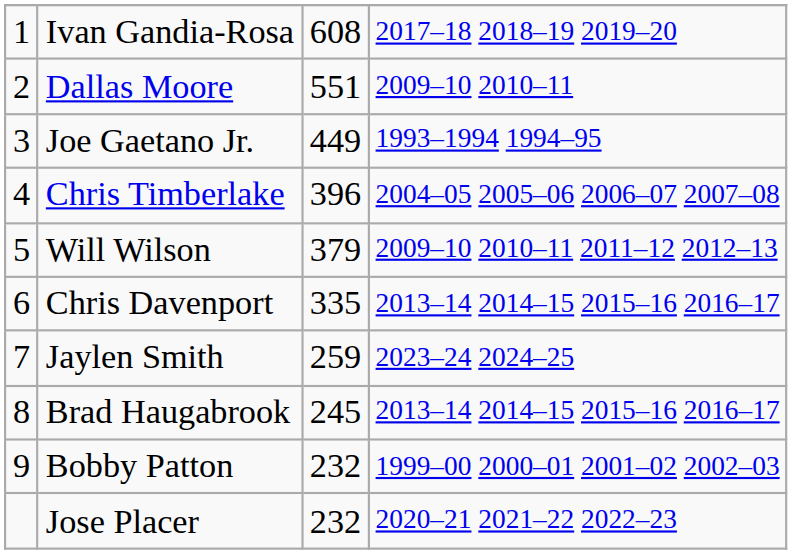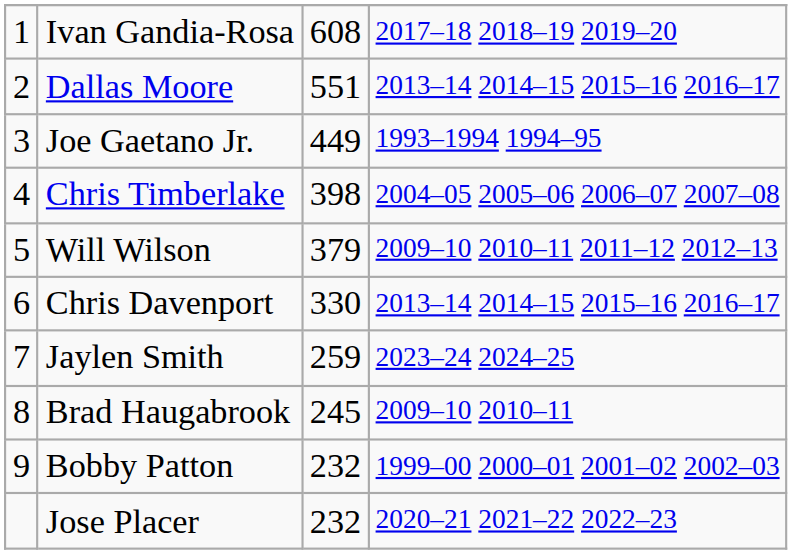Dallas Moore | column 4: 2009–10 2010–11 -> 2013–14 2014–15 2015–16 2016–17
Chris Timberlake | column 3: 396 -> 398
Chris Davenport | column 3: 335 -> 330
Brad Haugabrook | column 4: 2013–14 2014–15 2015–16 2016–17 -> 2009–10 2010–11
